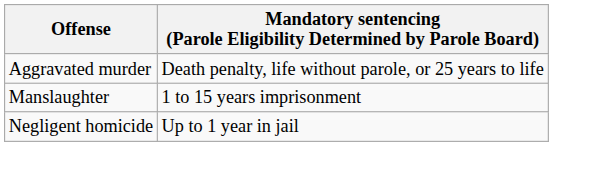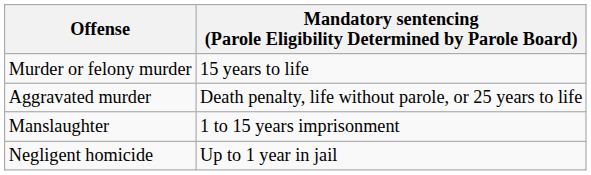+ row: Murder or felony murder | 15 years to life
